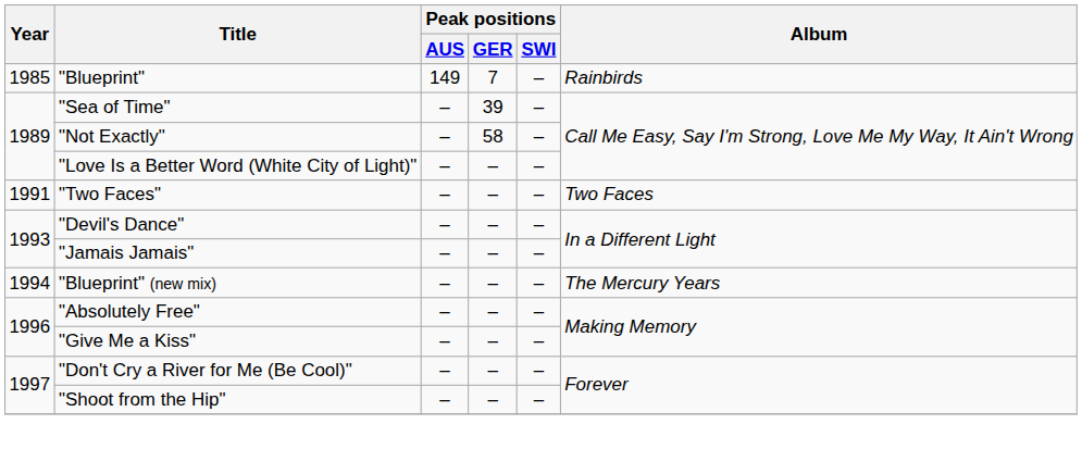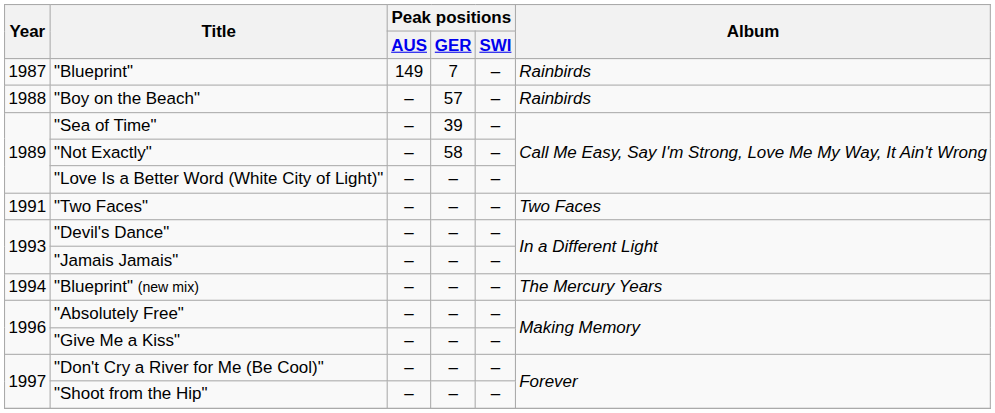"Blueprint" | Year: 1985 -> 1987
+ row: 1988 | "Boy on the Beach" | – | 57 | – | Rainbirds
